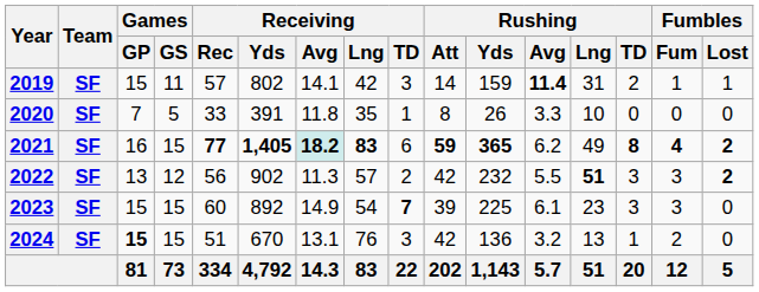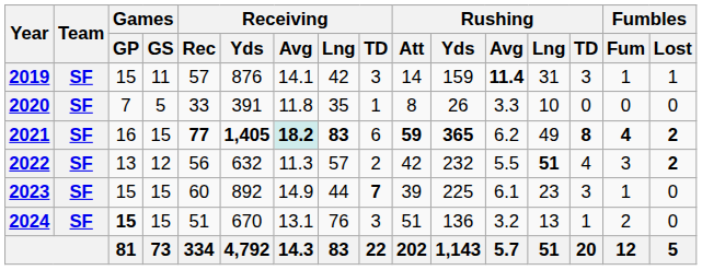2019 | Receiving / Yds: 802 -> 876
2019 | Rushing / TD: 2 -> 3
2022 | Receiving / Yds: 902 -> 632
2022 | Rushing / TD: 3 -> 4
2023 | Receiving / Lng: 54 -> 44
2023 | Fumbles / Fum: 3 -> 1
2024 | Rushing / Att: 42 -> 51
